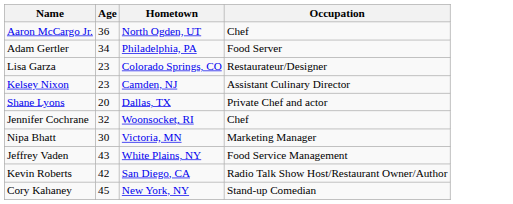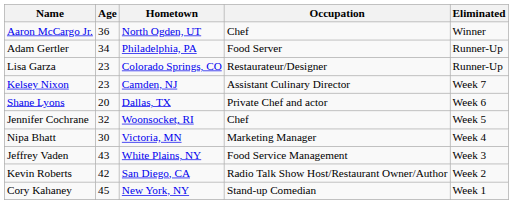+ column: Eliminated | Winner | Runner-Up | Runner-Up | Week 7 | Week 6 | Week 5 | Week 4 | Week 3 | Week 2 | Week 1
